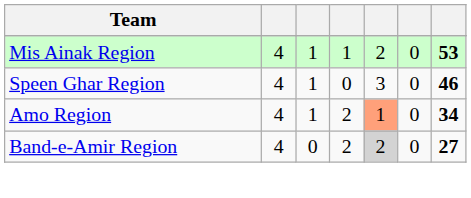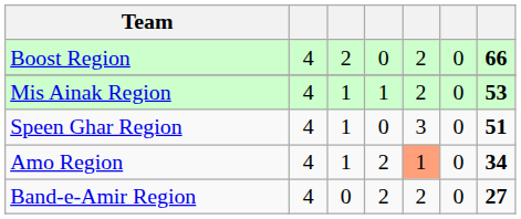+ row: Boost Region | 4 | 2 | 0 | 2 | 0 | 66
Speen Ghar Region | column 7: 46 -> 51
Band-e-Amir Region | column 5: lightgrey background -> no background
